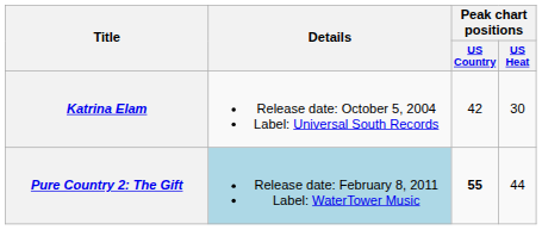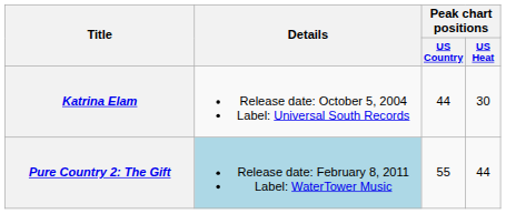Katrina Elam | Peak chart positions / US Country: 42 -> 44
Pure Country 2: The Gift | Peak chart positions / US Country: bold -> normal
